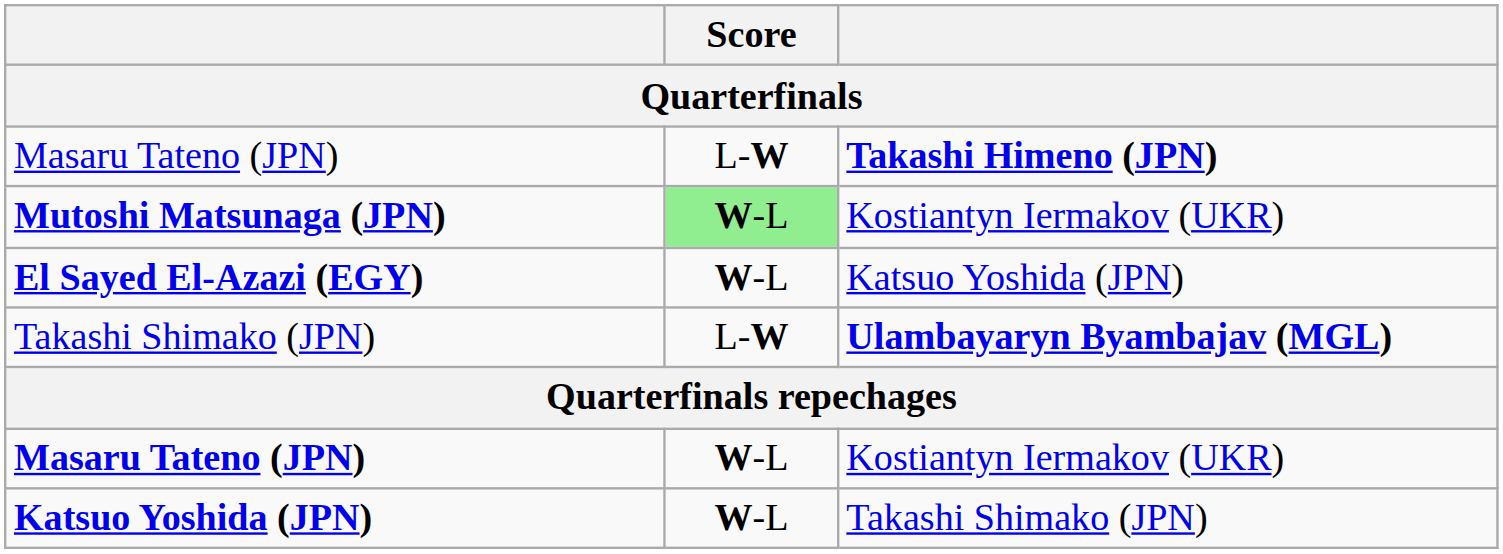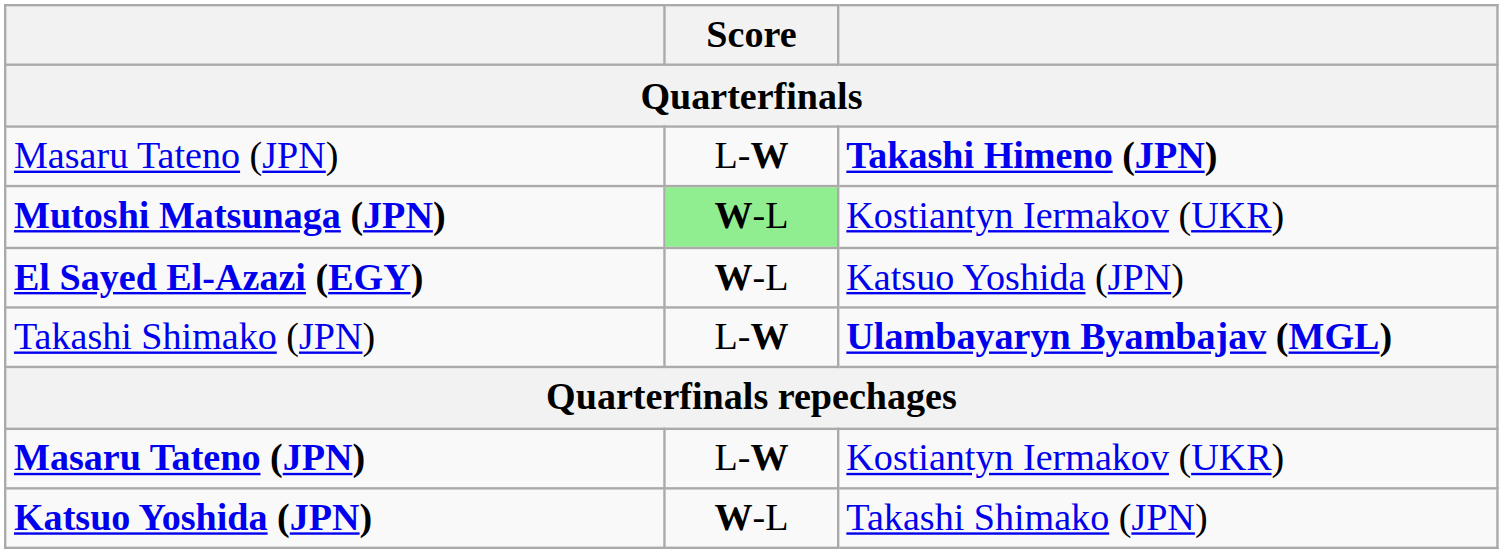Masaru Tateno (JPN) / Kostiantyn Iermakov (UKR) | Score: W-L -> L-W
